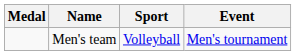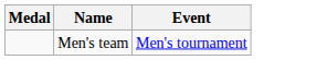- column: Sport | Volleyball
